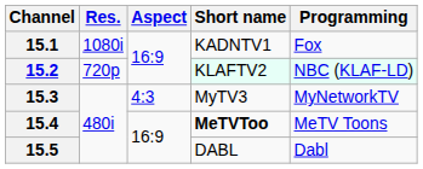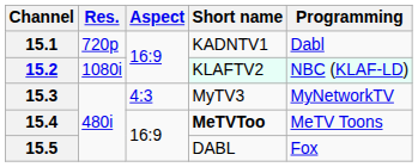15.1 | Res.: 1080i -> 720p
15.1 | Programming: Fox -> Dabl
15.2 | Res.: 720p -> 1080i
15.5 | Programming: Dabl -> Fox
